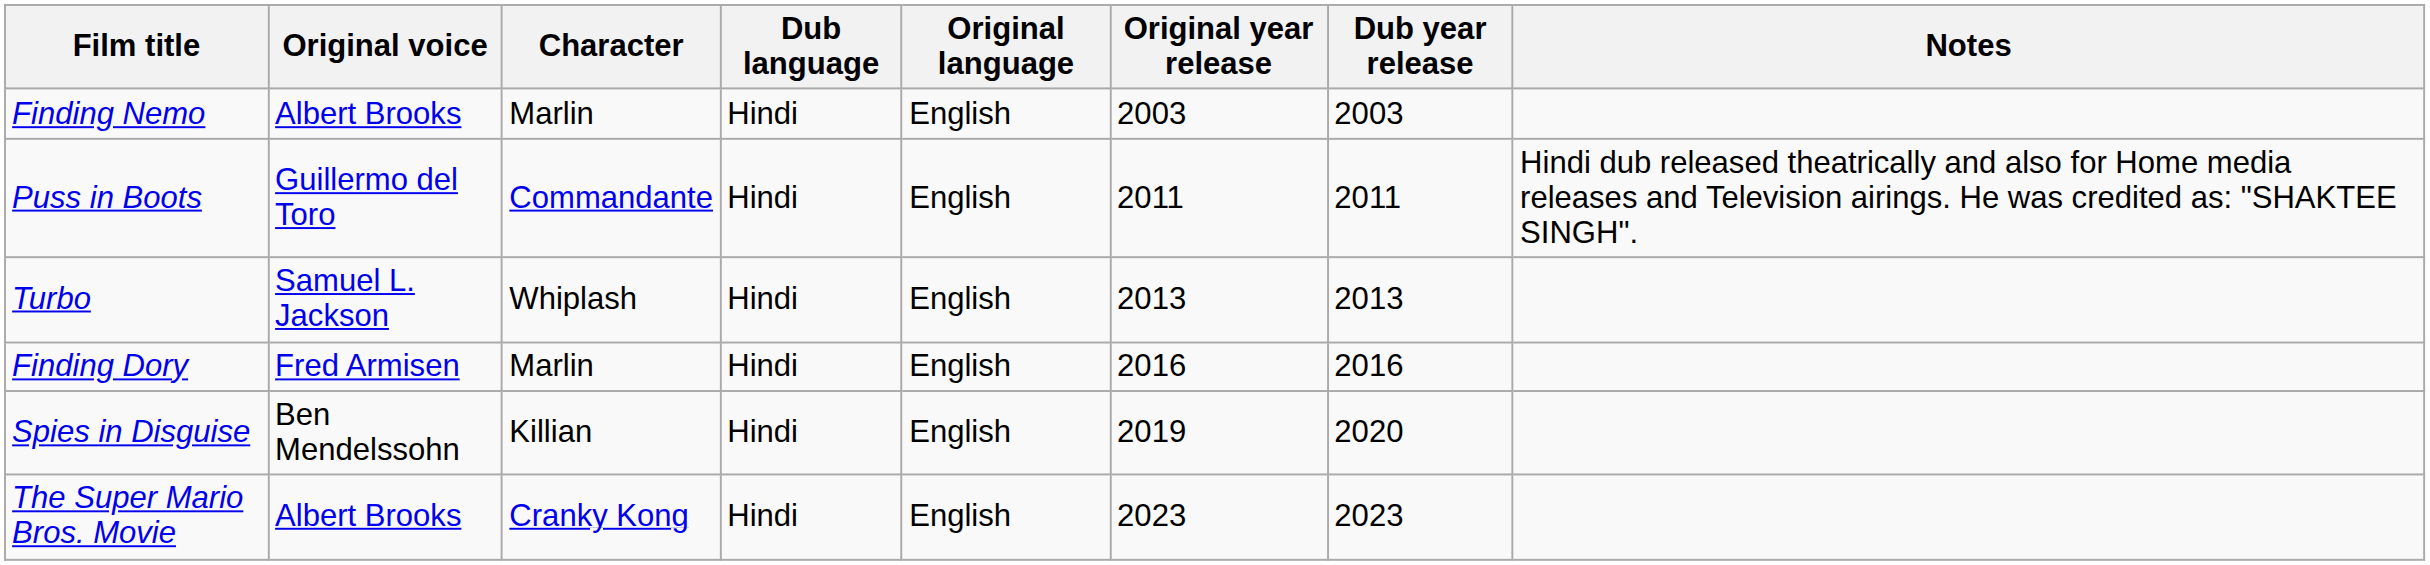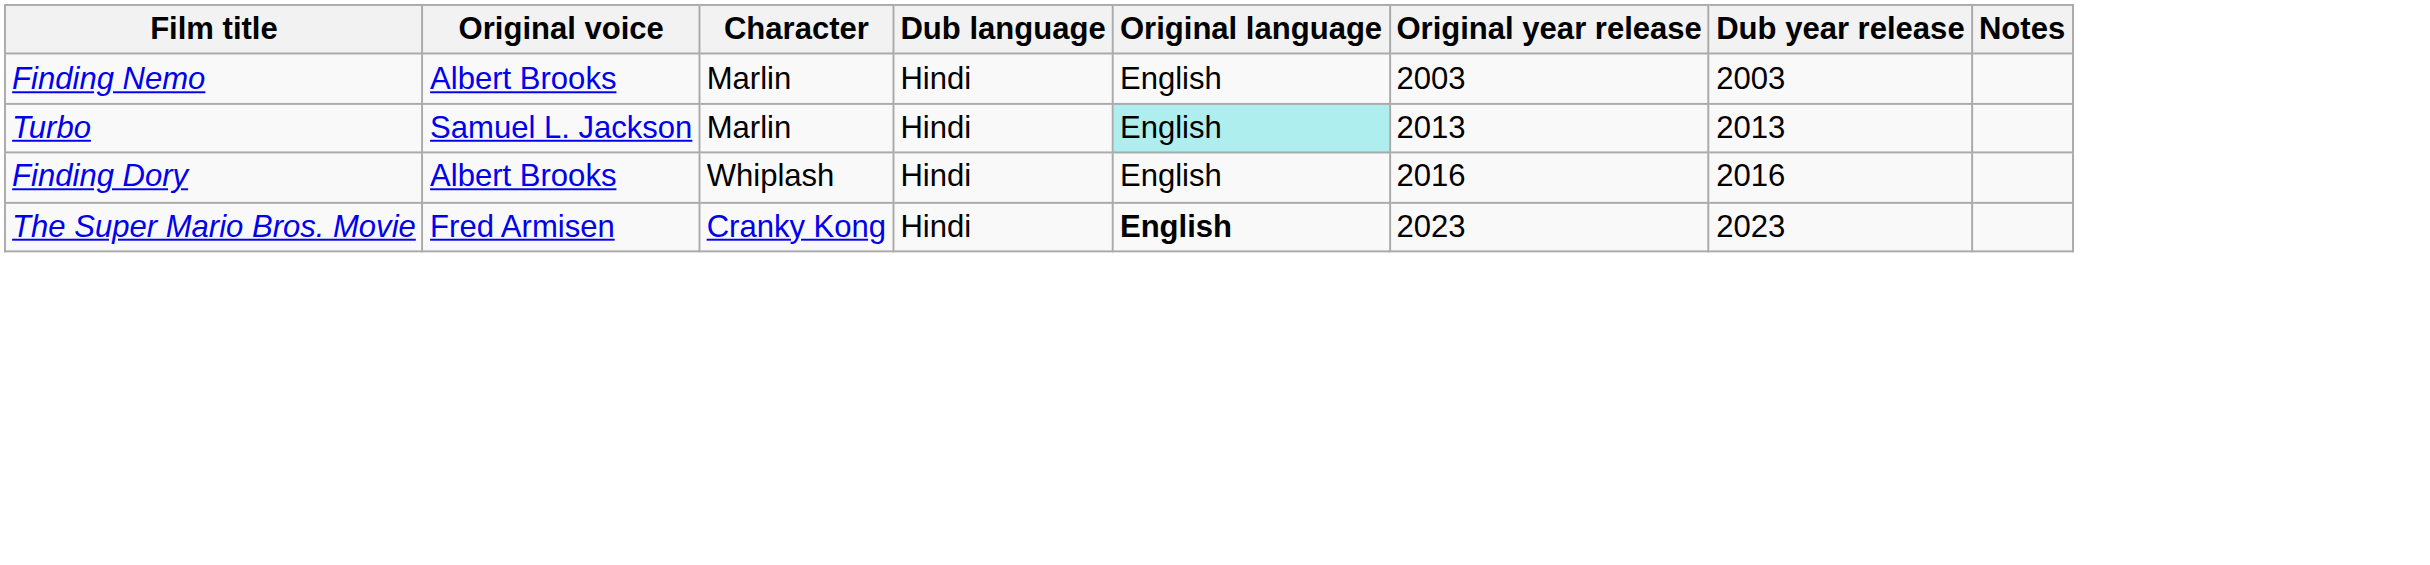- row: Puss in Boots | Guillermo del Toro | Commandante | Hindi | English | 2011 | 2011 | Hindi dub released theatrically and also for Home media releases and Television airings. He was credited as: "SHAKTEE SINGH".
Turbo | Character: Whiplash -> Marlin
Turbo | Original language: no background -> paleturquoise background
Finding Dory | Original voice: Fred Armisen -> Albert Brooks
Finding Dory | Character: Marlin -> Whiplash
- row: Spies in Disguise | Ben Mendelssohn | Killian | Hindi | English | 2019 | 2020
The Super Mario Bros. Movie | Original voice: Albert Brooks -> Fred Armisen
The Super Mario Bros. Movie | Original language: normal -> bold
